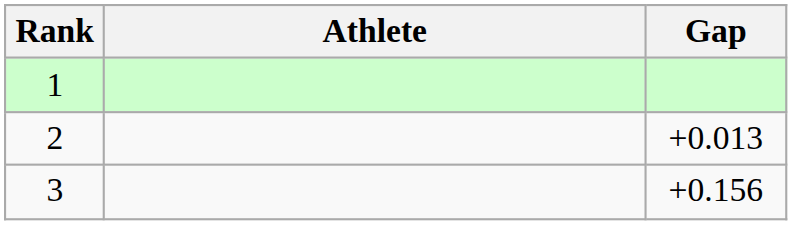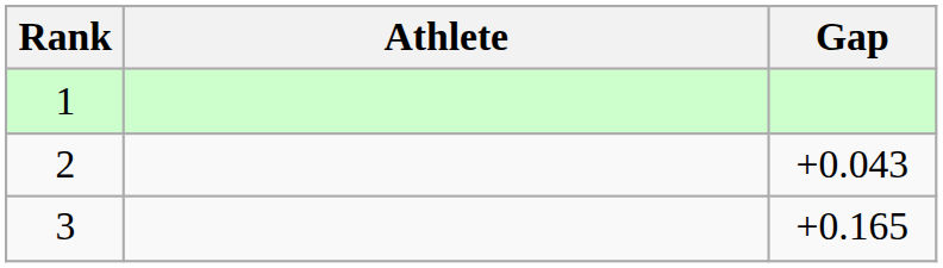2 | Gap: +0.013 -> +0.043
3 | Gap: +0.156 -> +0.165
